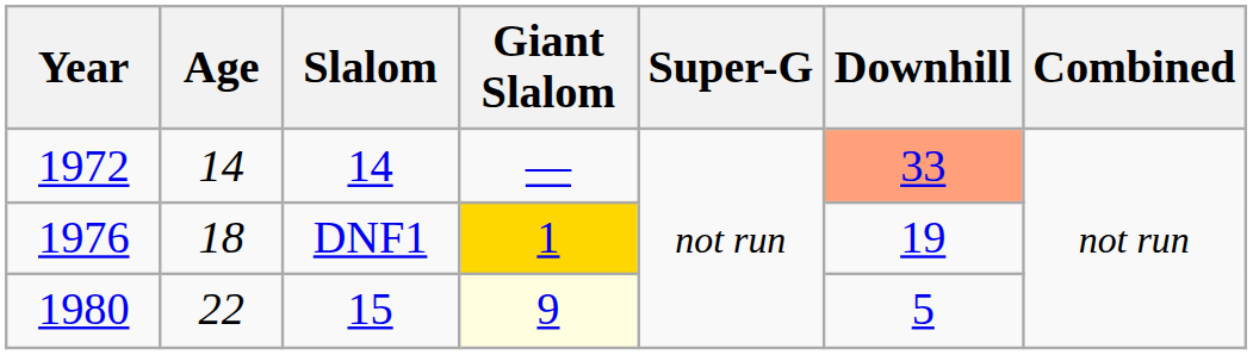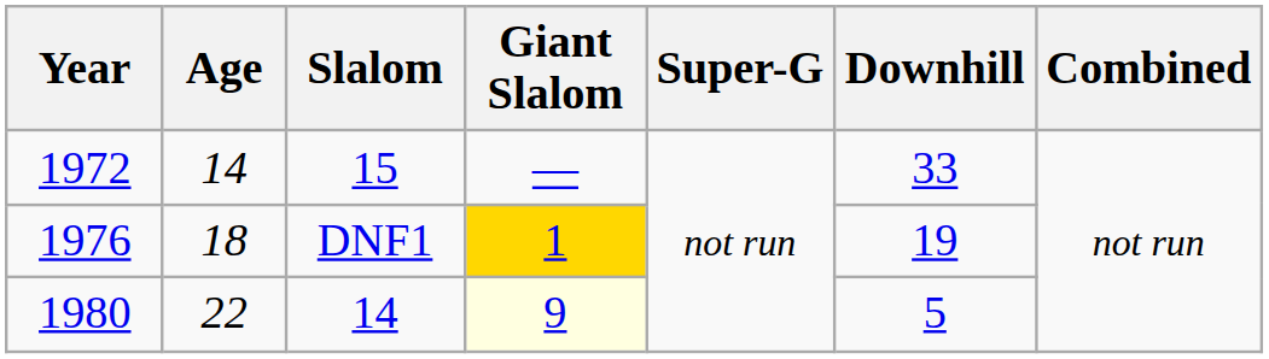1972 | Slalom: 14 -> 15
1972 | Downhill: lightsalmon background -> no background
1980 | Slalom: 15 -> 14
